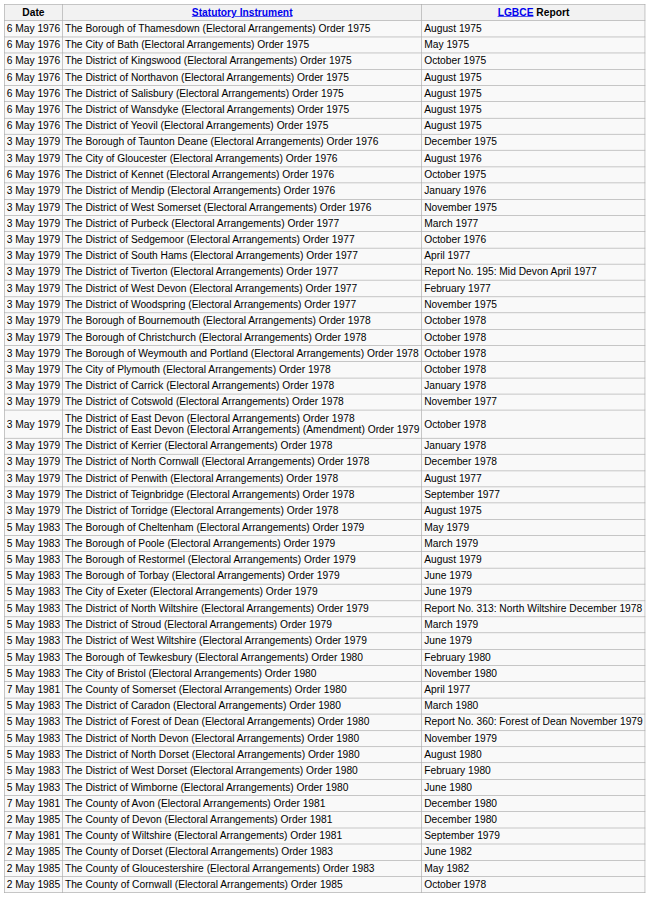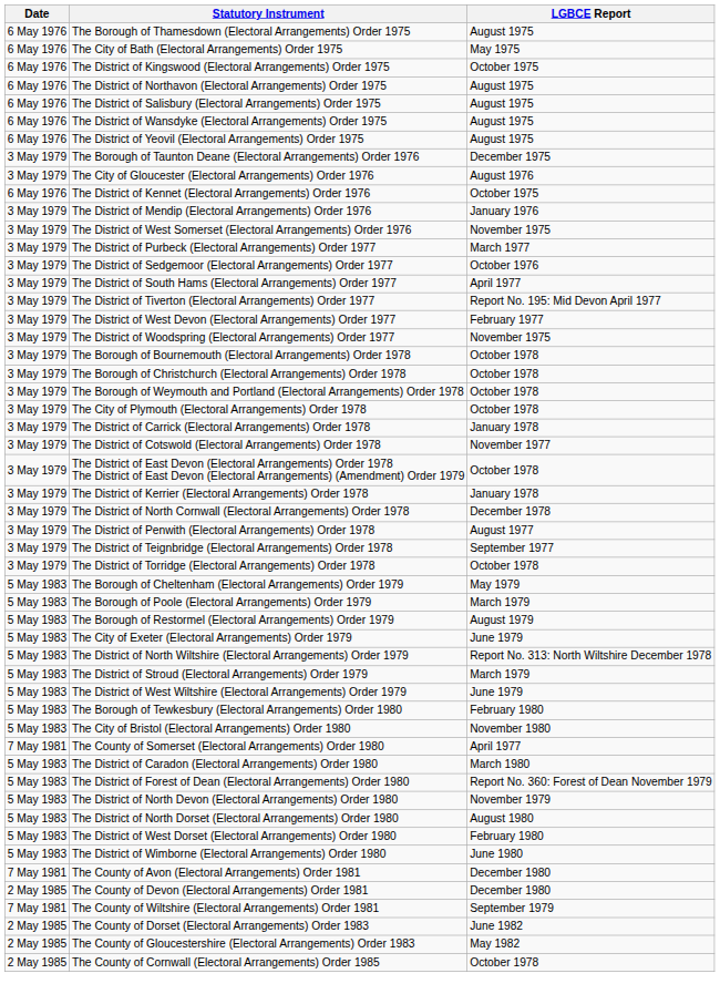The District of Torridge (Electoral Arrangements) Order 1978 | LGBCE Report: August 1975 -> October 1978
- row: 5 May 1983 | The Borough of Torbay (Electoral Arrangements) Order 1979 | June 1979
